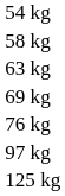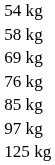- row: 63 kg
+ row: 85 kg
